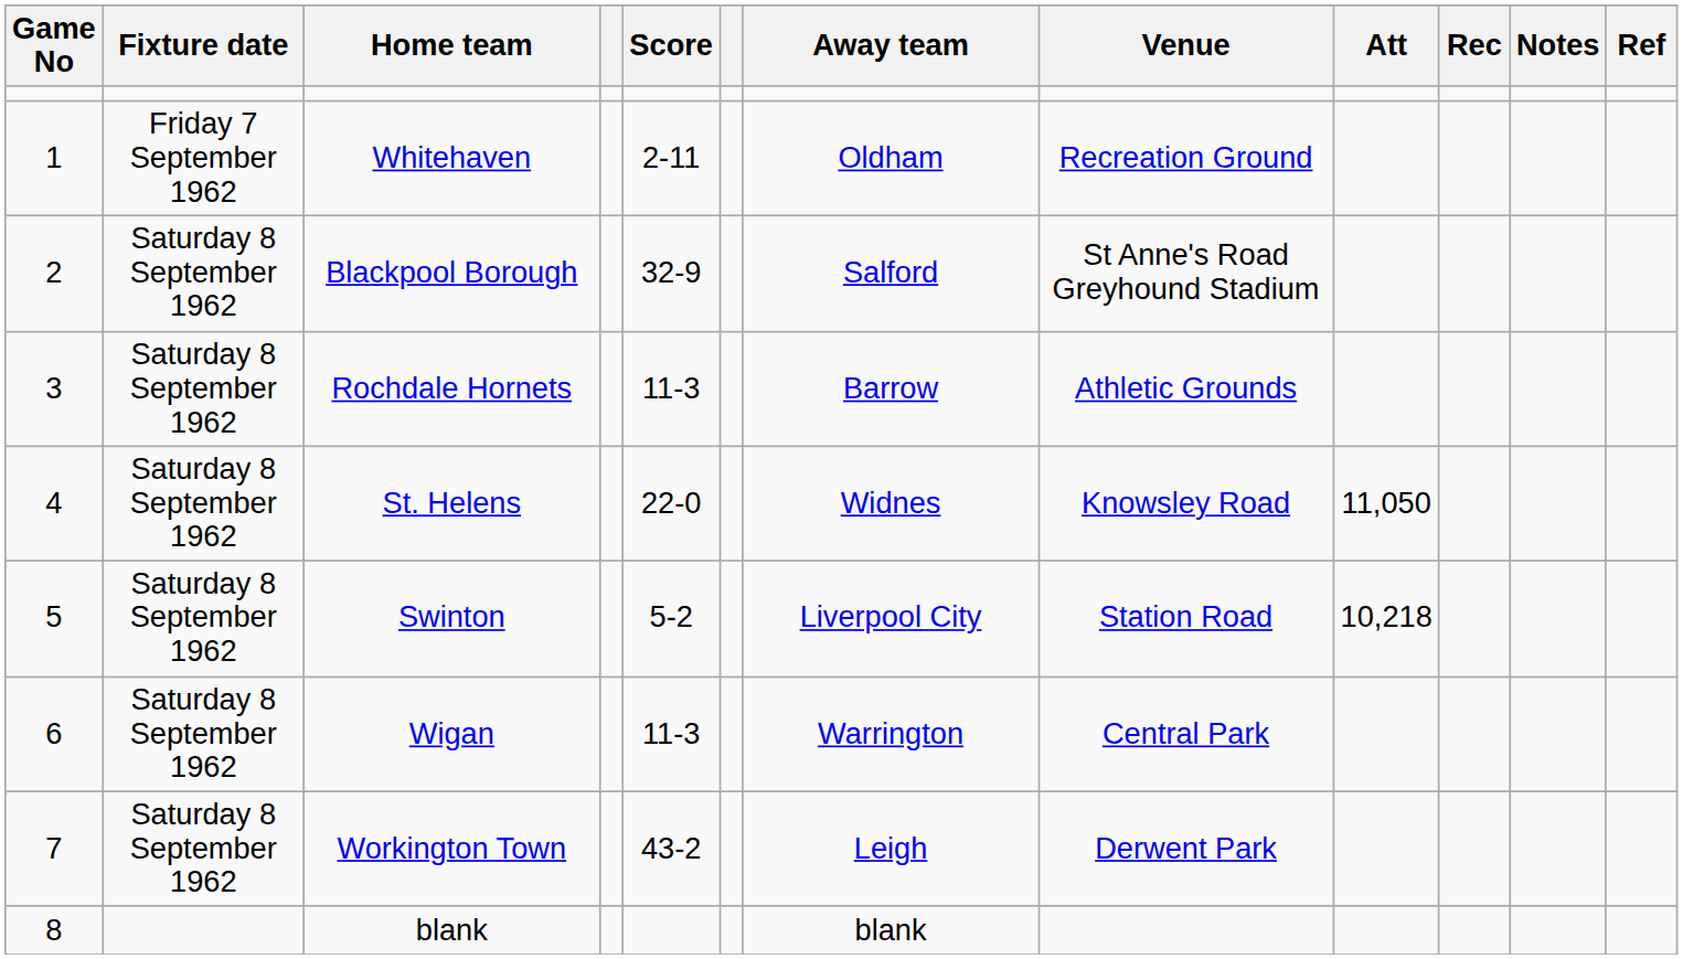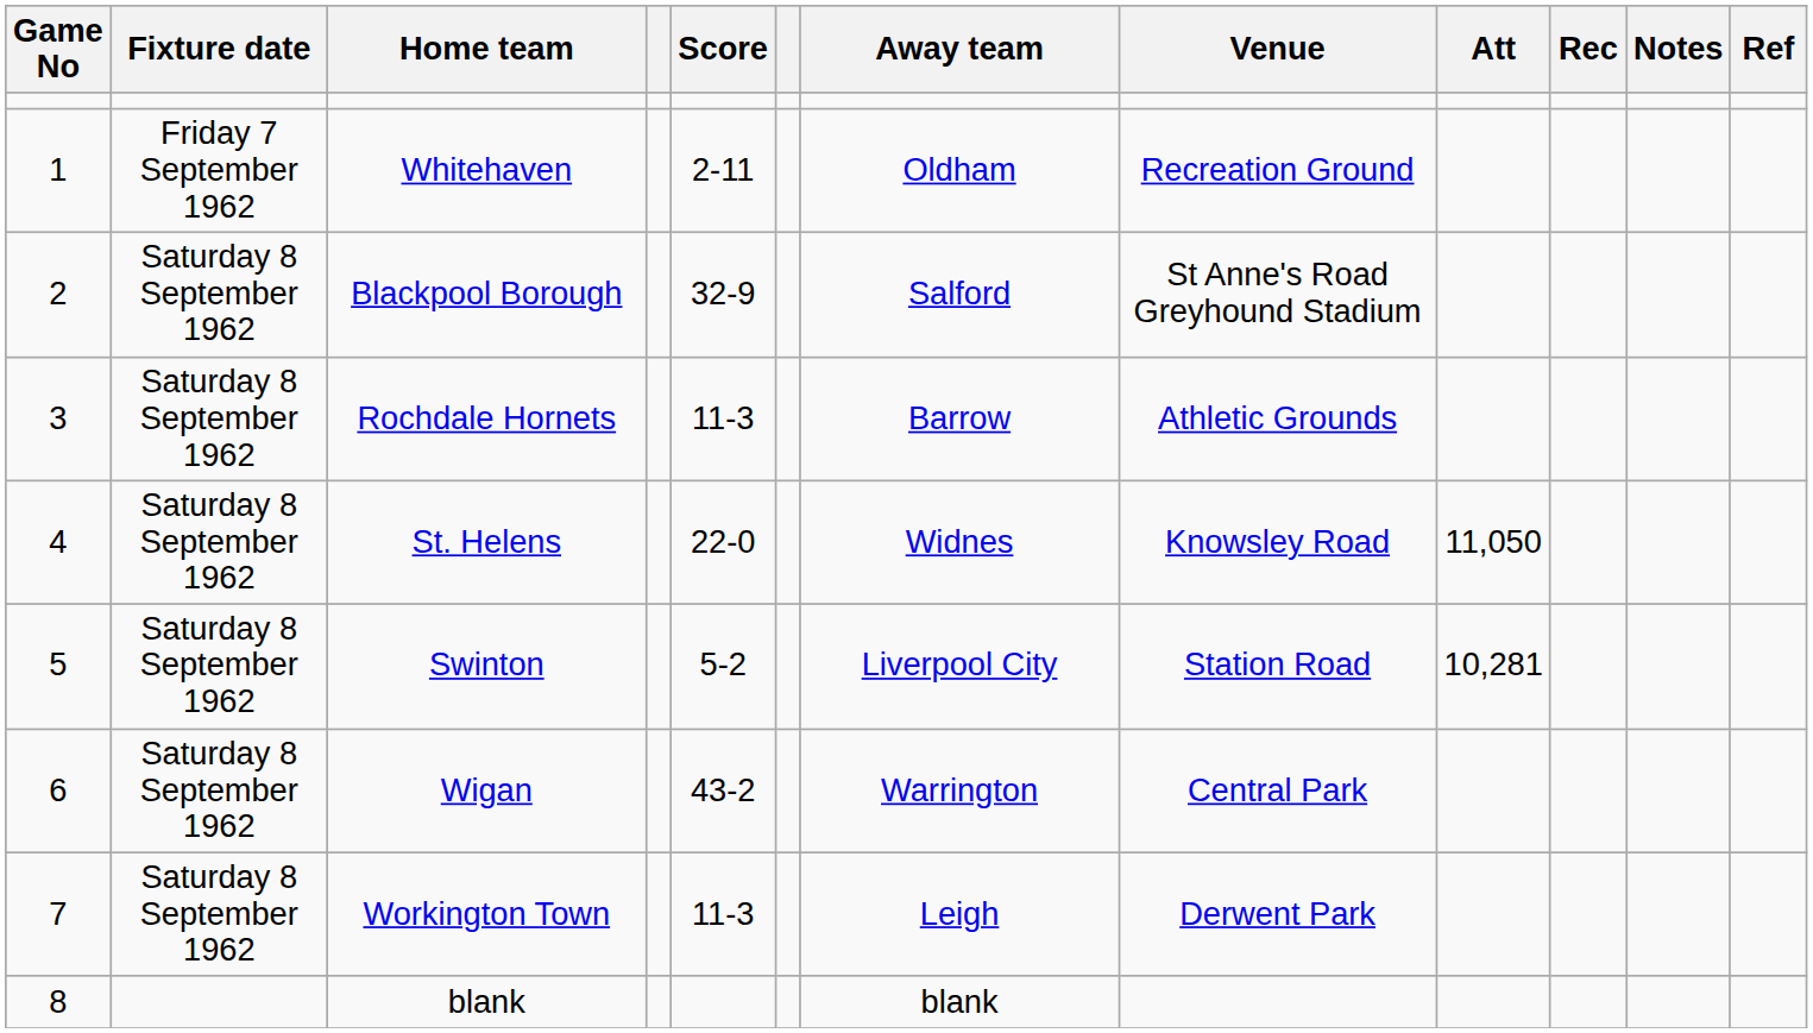Swinton | Att: 10,218 -> 10,281
Wigan | Score: 11-3 -> 43-2
Workington Town | Score: 43-2 -> 11-3
